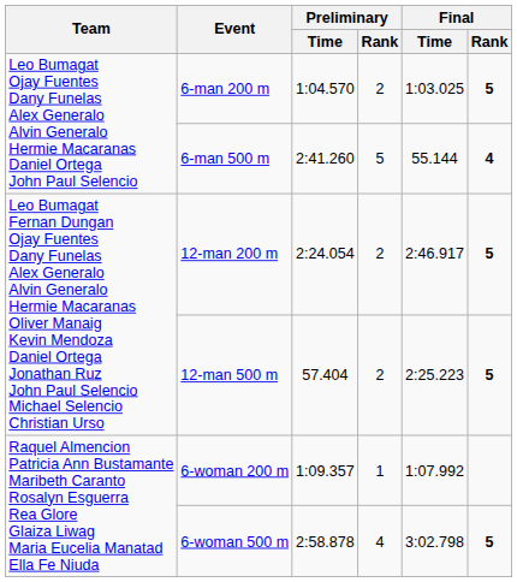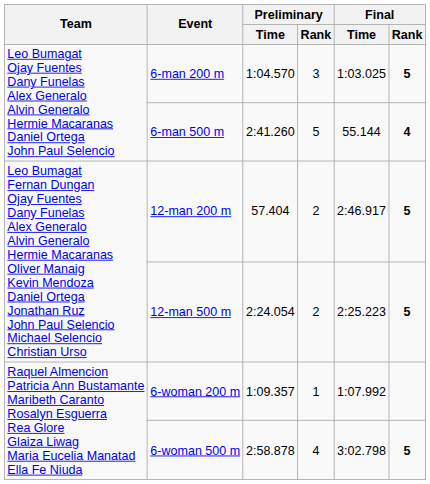6-man 200 m | Preliminary / Rank: 2 -> 3
12-man 200 m | Preliminary / Time: 2:24.054 -> 57.404
12-man 500 m | Preliminary / Time: 57.404 -> 2:24.054
